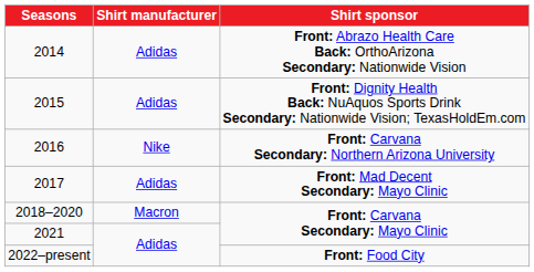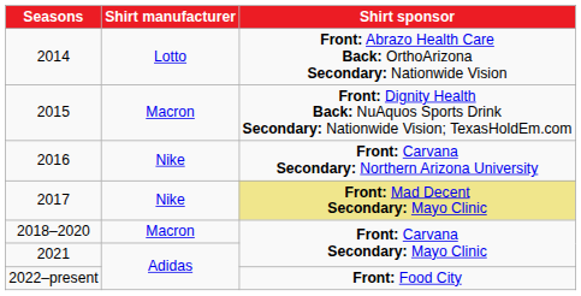2014 | Shirt manufacturer: Adidas -> Lotto
2015 | Shirt manufacturer: Adidas -> Macron
2017 | Shirt manufacturer: Adidas -> Nike
2017 | Shirt sponsor: no background -> khaki background
